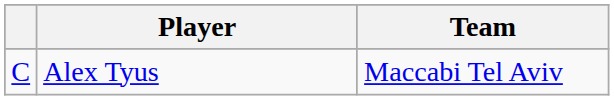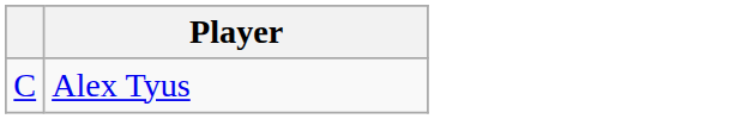- column: Team | Maccabi Tel Aviv
